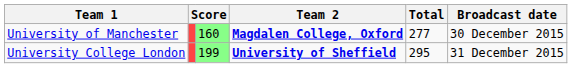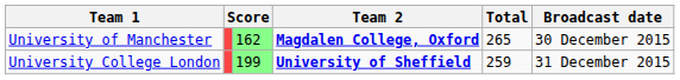University of Manchester | column 3: 160 -> 162
University of Manchester | Total: 277 -> 265
University College London | Total: 295 -> 259
